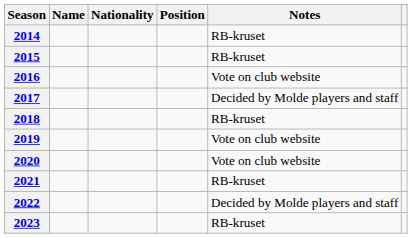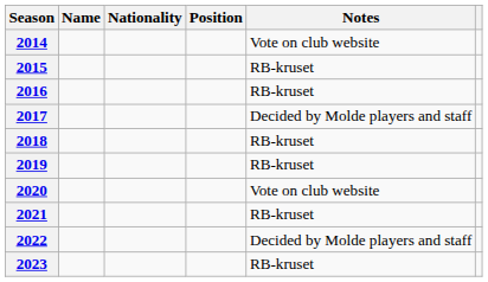2014 | Notes: RB-kruset -> Vote on club website
2016 | Notes: Vote on club website -> RB-kruset
2019 | Notes: Vote on club website -> RB-kruset
